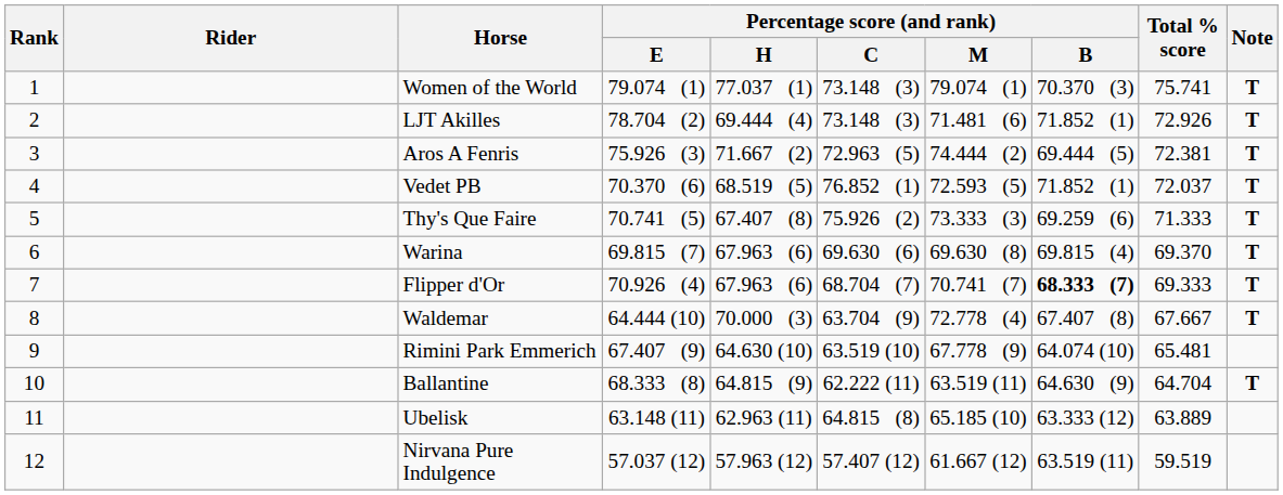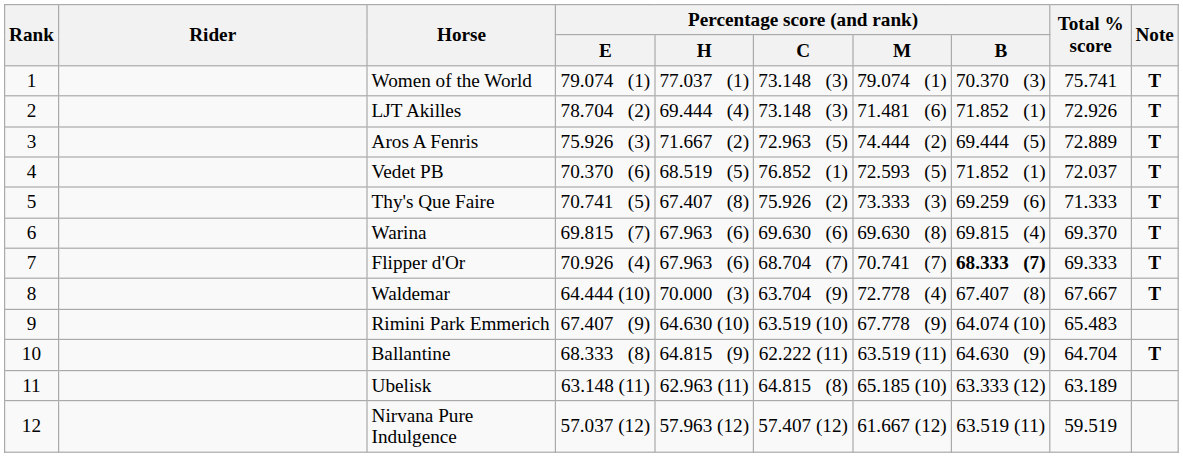Aros A Fenris | Total % score: 72.381 -> 72.889
Rimini Park Emmerich | Total % score: 65.481 -> 65.483
Ubelisk | Total % score: 63.889 -> 63.189
